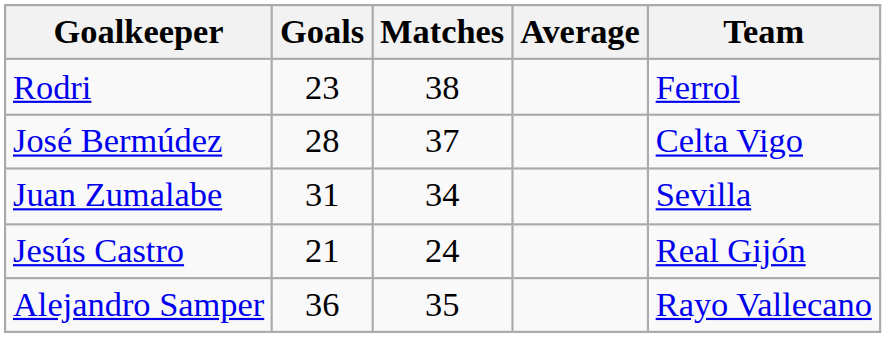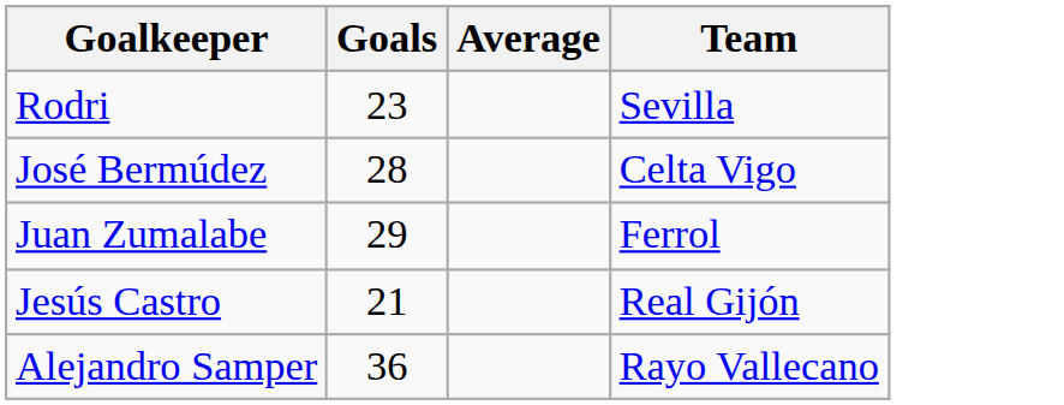- column: Matches | 38 | 37 | 34 | 24 | 35
Rodri | Team: Ferrol -> Sevilla
Juan Zumalabe | Goals: 31 -> 29
Juan Zumalabe | Team: Sevilla -> Ferrol
